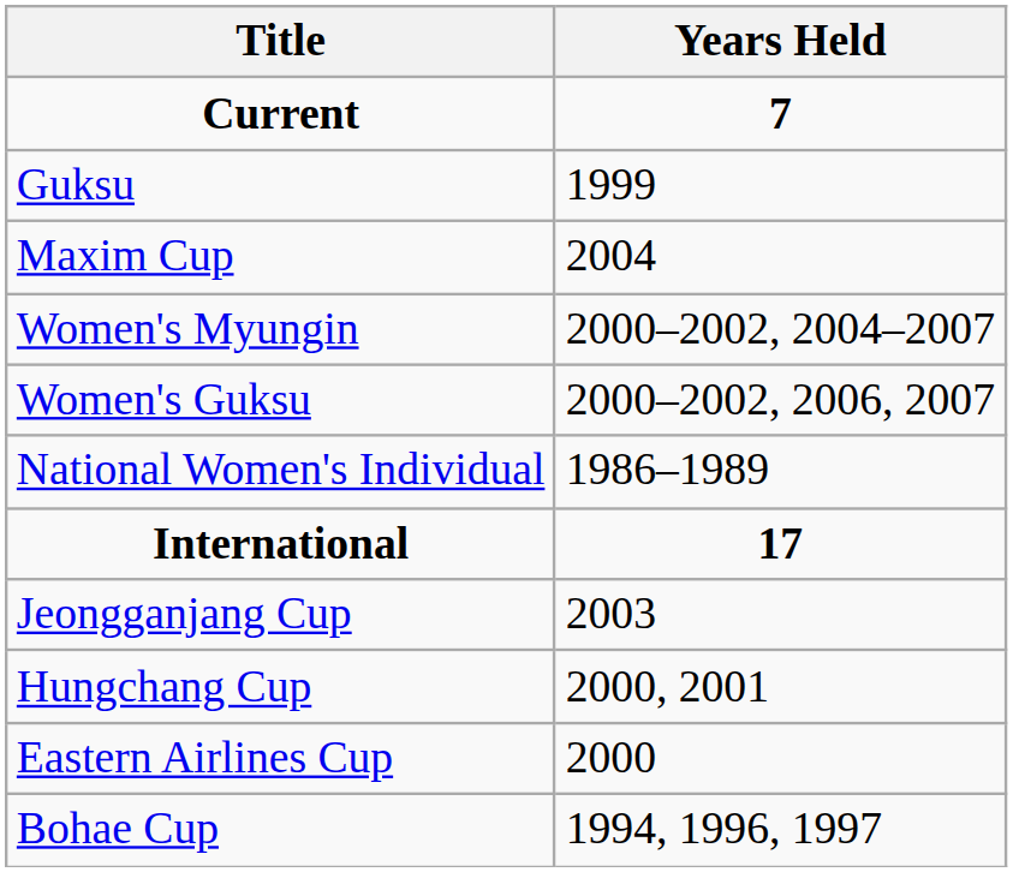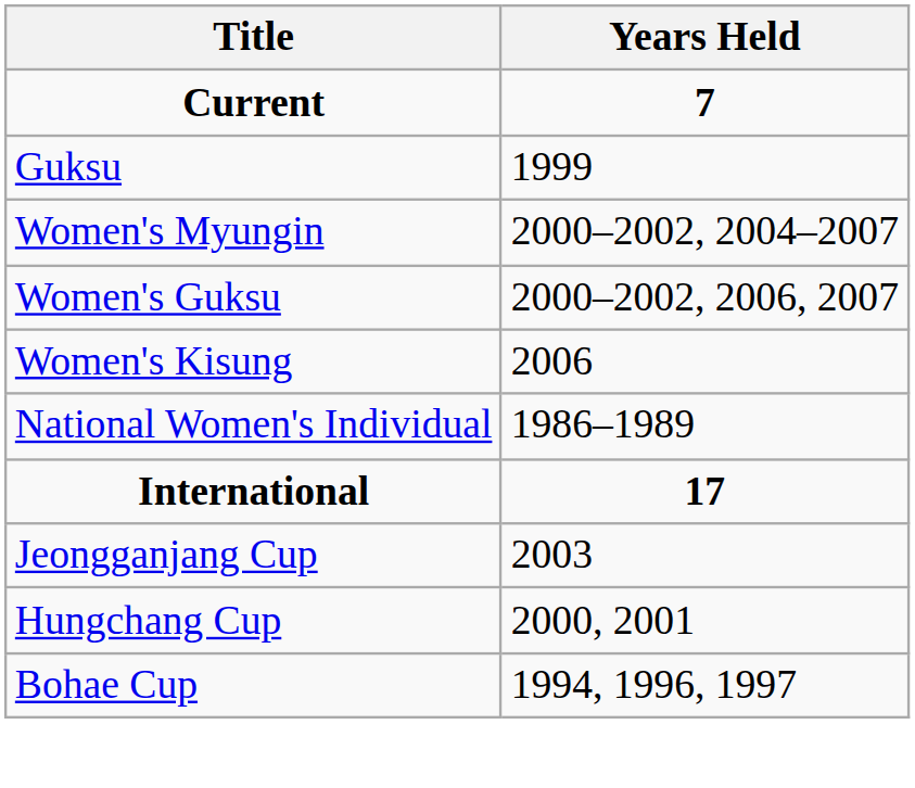- row: Maxim Cup | 2004
+ row: Women's Kisung | 2006
- row: Eastern Airlines Cup | 2000
